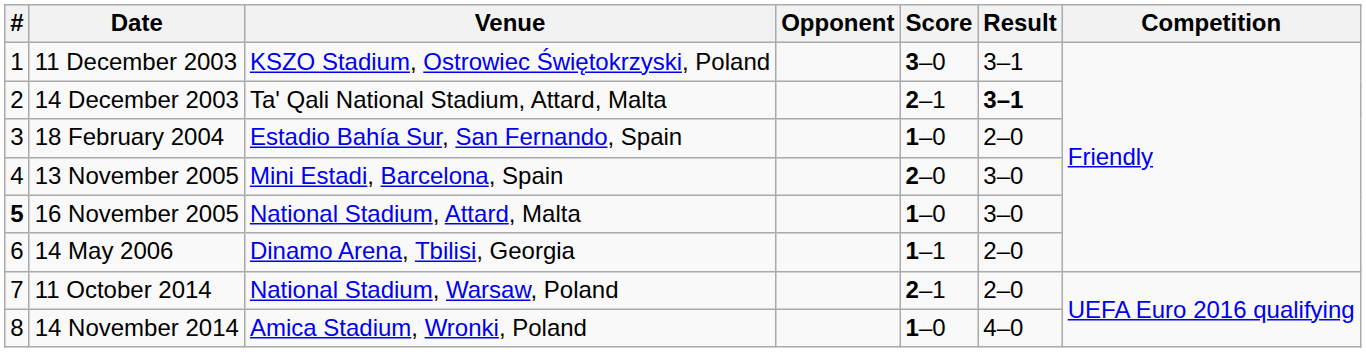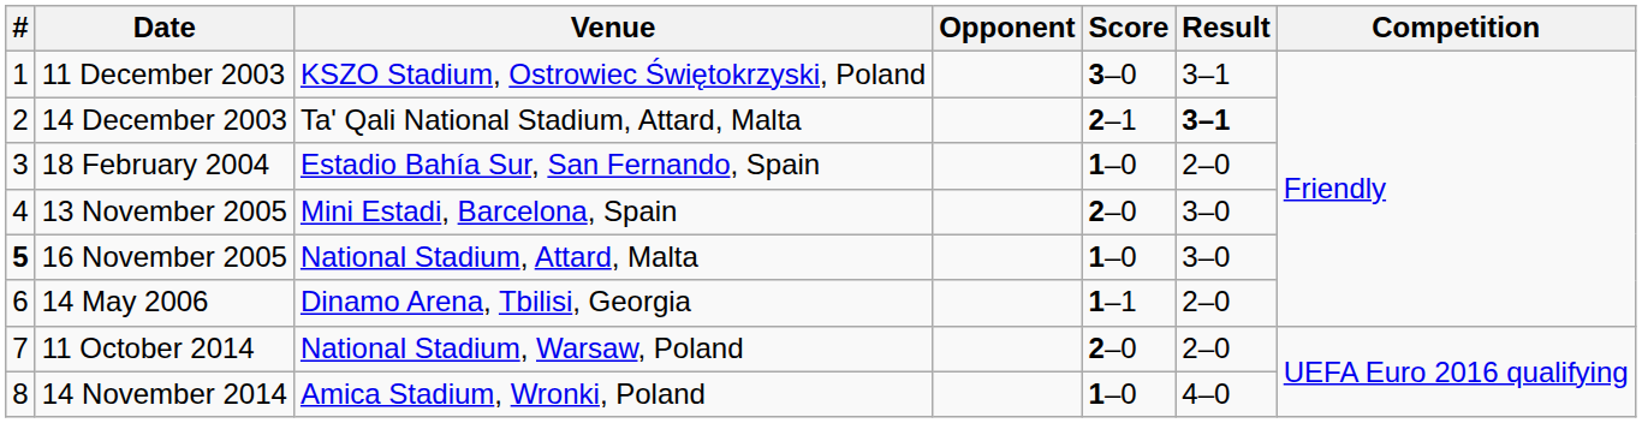11 October 2014 | Score: 2–1 -> 2–0
